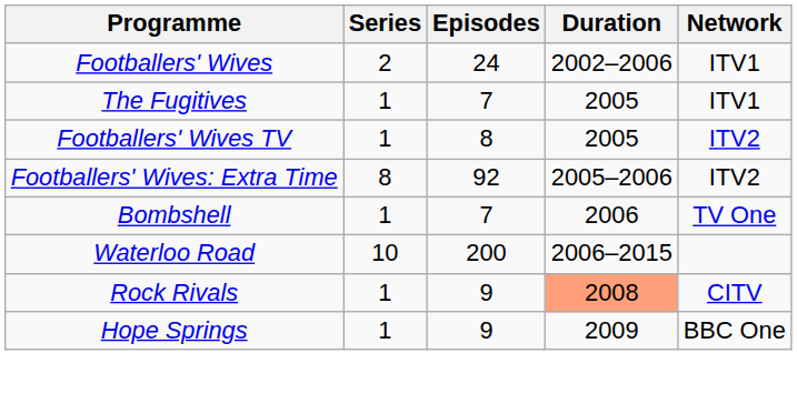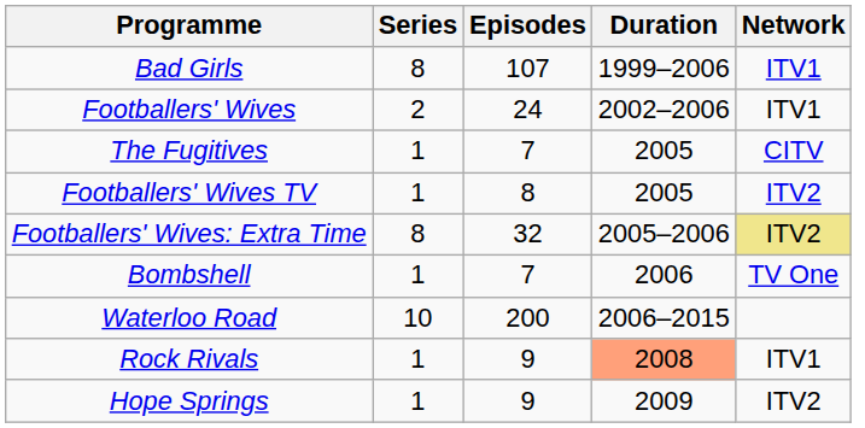+ row: Bad Girls | 8 | 107 | 1999–2006 | ITV1
The Fugitives | Network: ITV1 -> CITV
Footballers' Wives: Extra Time | Episodes: 92 -> 32
Footballers' Wives: Extra Time | Network: no background -> khaki background
Rock Rivals | Network: CITV -> ITV1
Hope Springs | Network: BBC One -> ITV2
